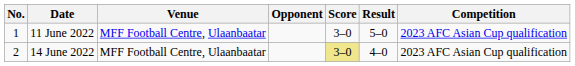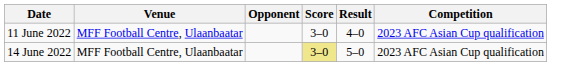- column: No. | 1 | 2
11 June 2022 | Result: 5–0 -> 4–0
14 June 2022 | Result: 4–0 -> 5–0
